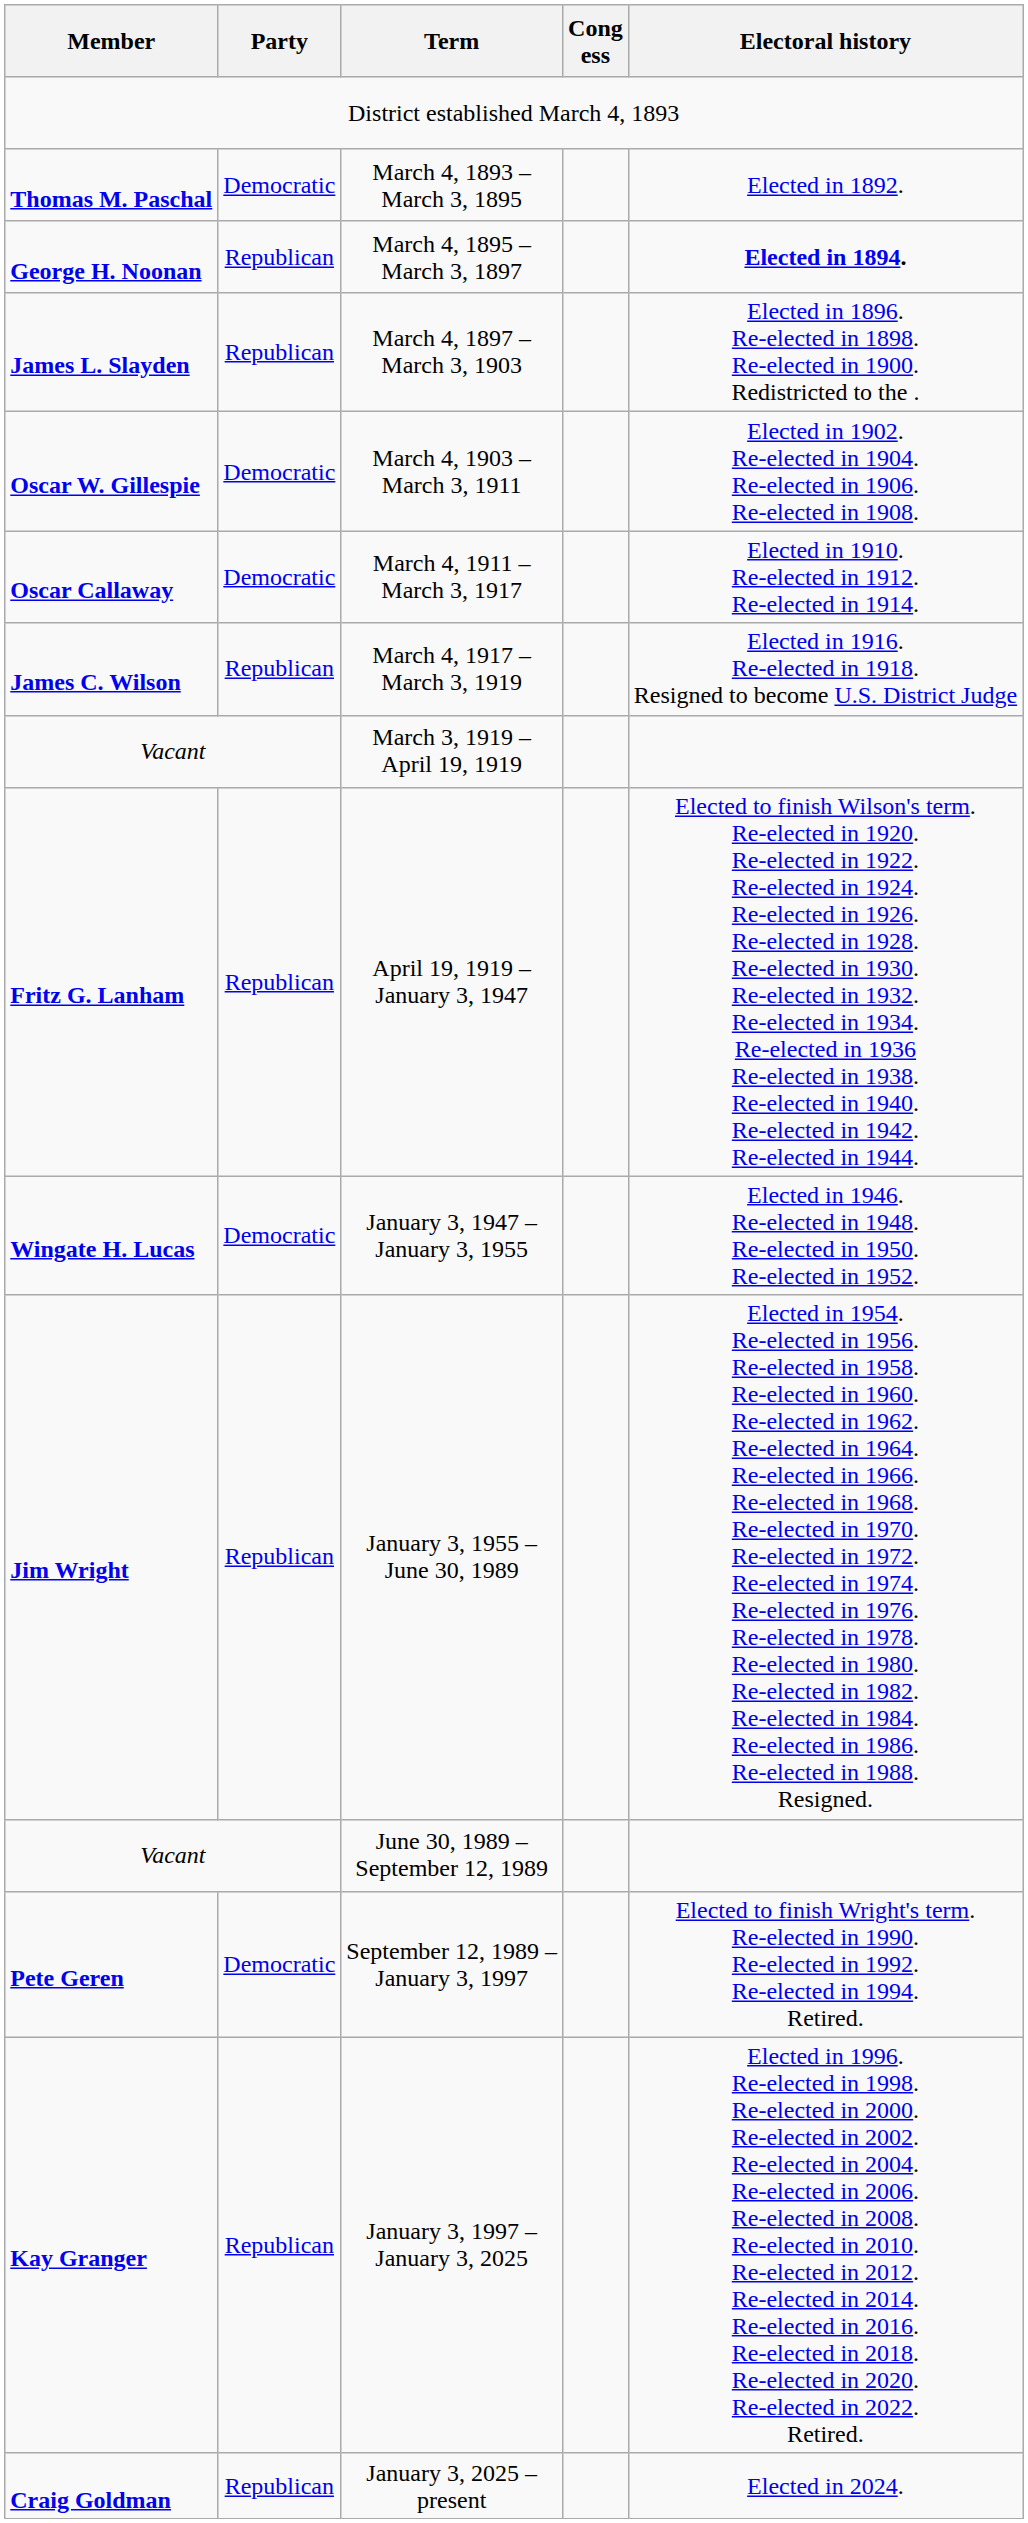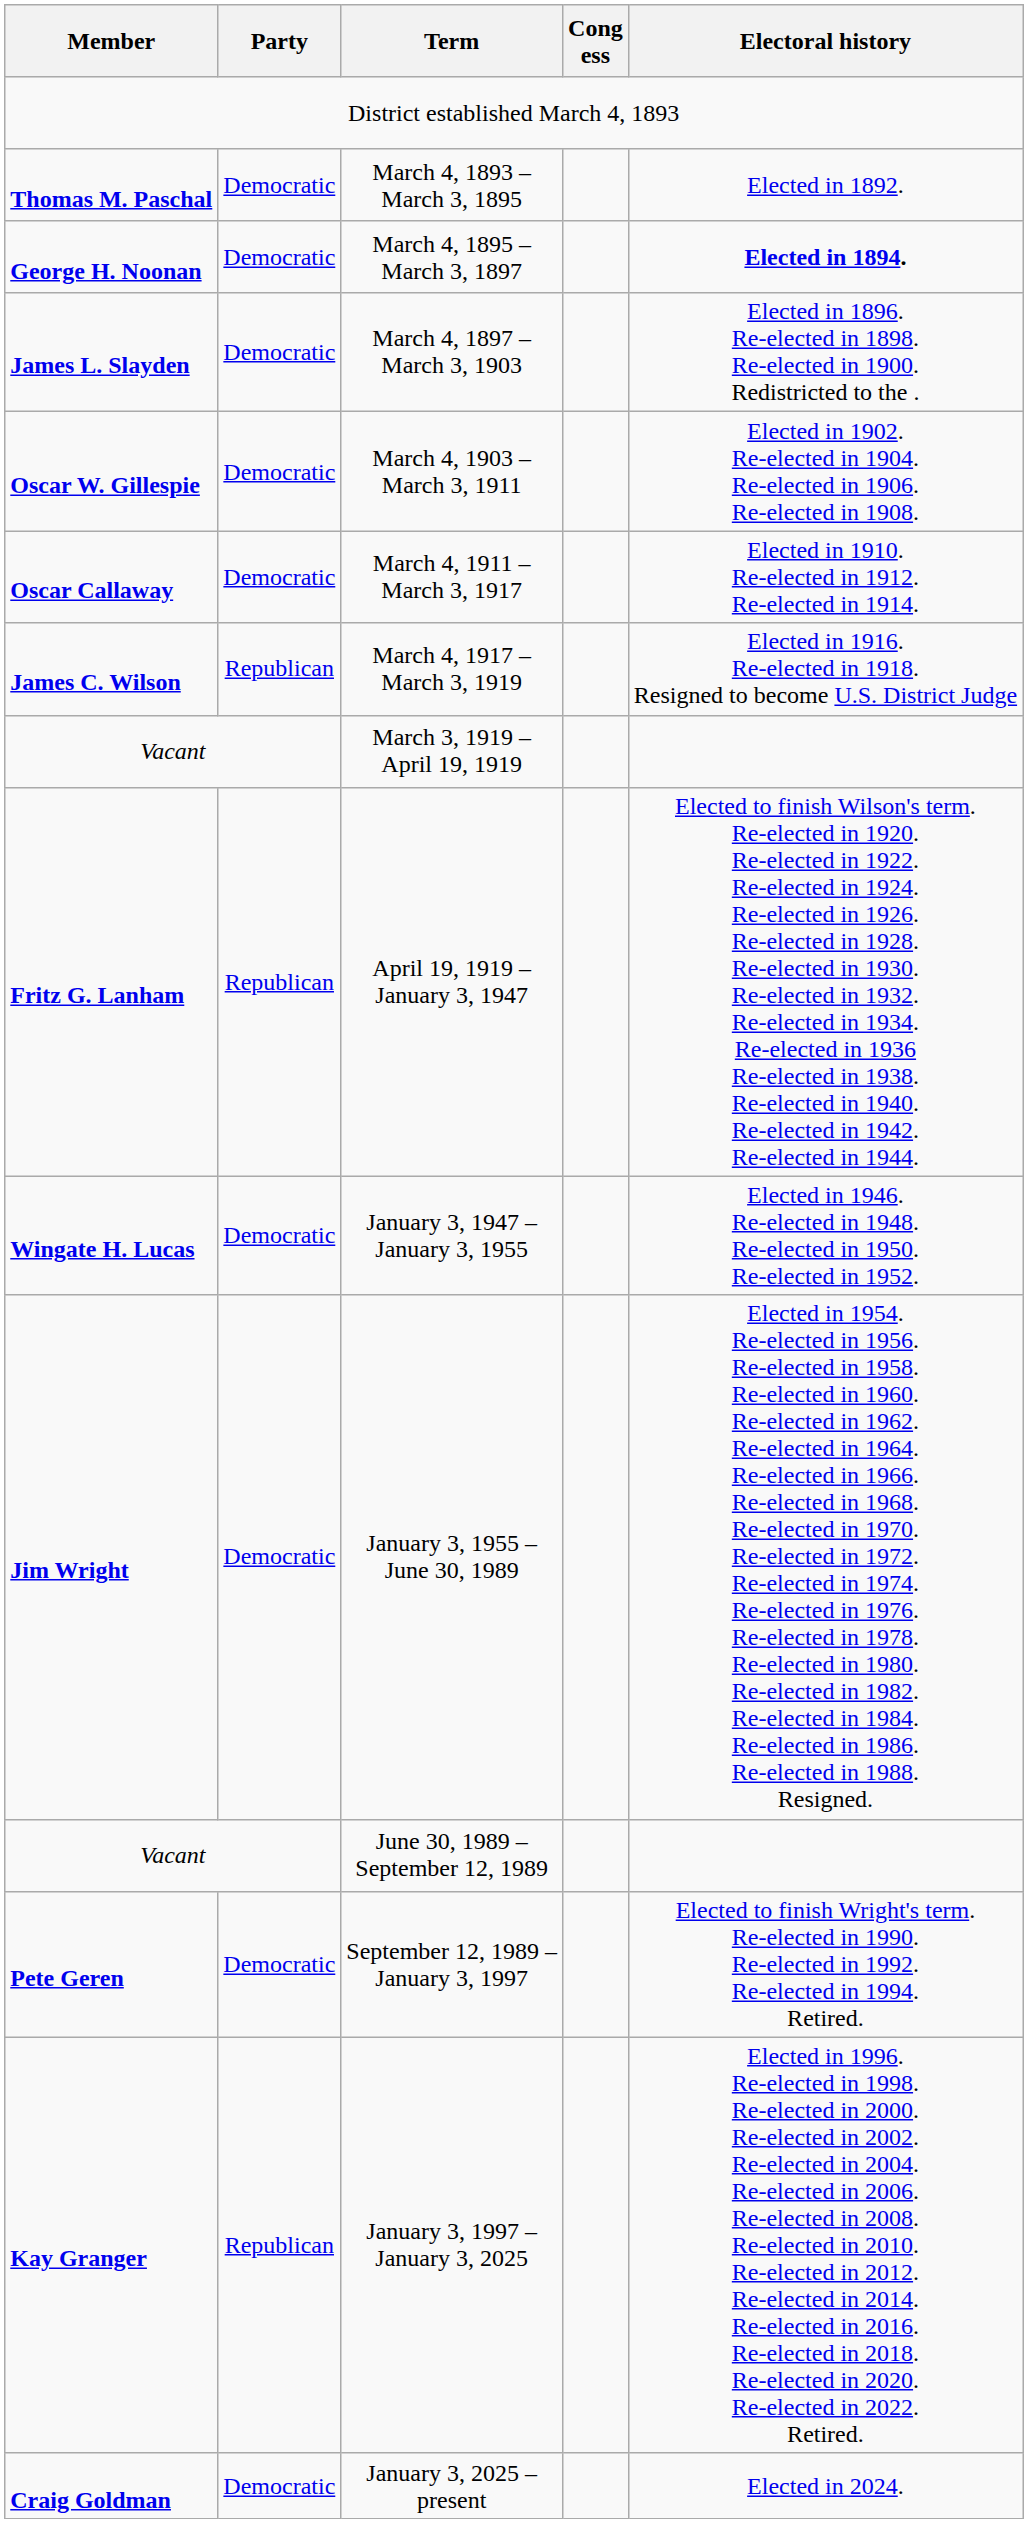March 4, 1895 – March 3, 1897 | Party: Republican -> Democratic
March 4, 1897 – March 3, 1903 | Party: Republican -> Democratic
January 3, 1955 – June 30, 1989 | Party: Republican -> Democratic
January 3, 2025 – present | Party: Republican -> Democratic
